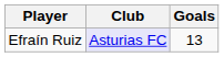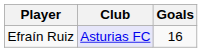Efraín Ruiz | Goals: 13 -> 16
